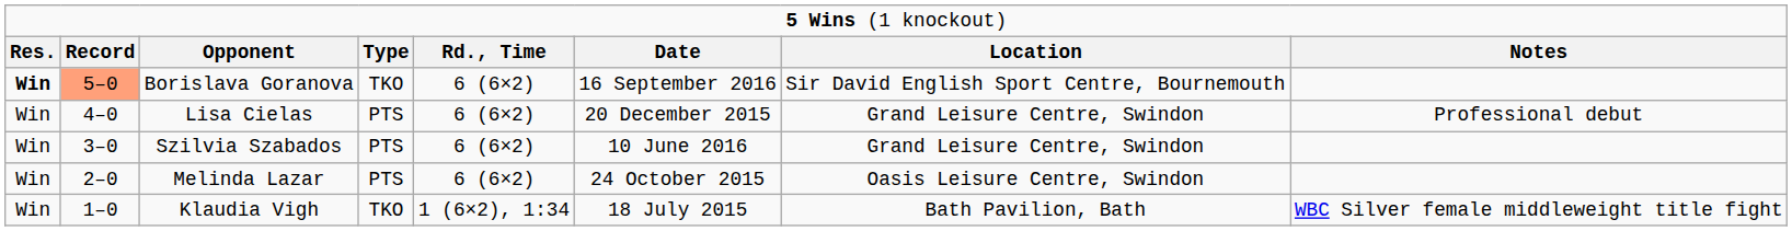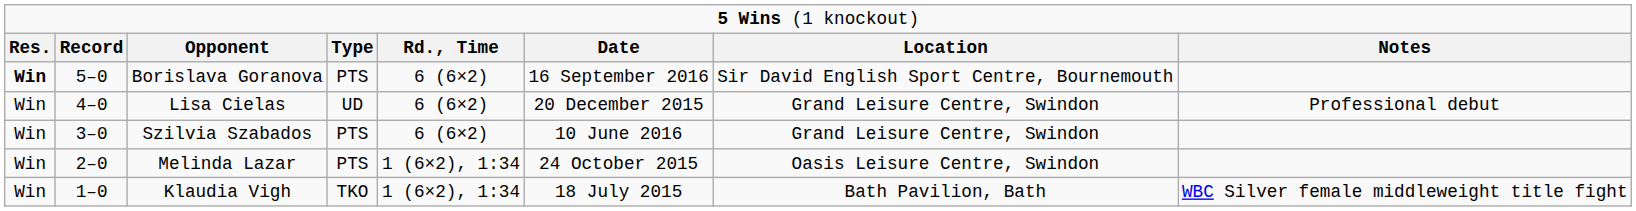Borislava Goranova | column 2: lightsalmon background -> no background
Borislava Goranova | column 4: TKO -> PTS
Lisa Cielas | column 4: PTS -> UD
Melinda Lazar | column 5: 6 (6×2) -> 1 (6×2), 1:34
